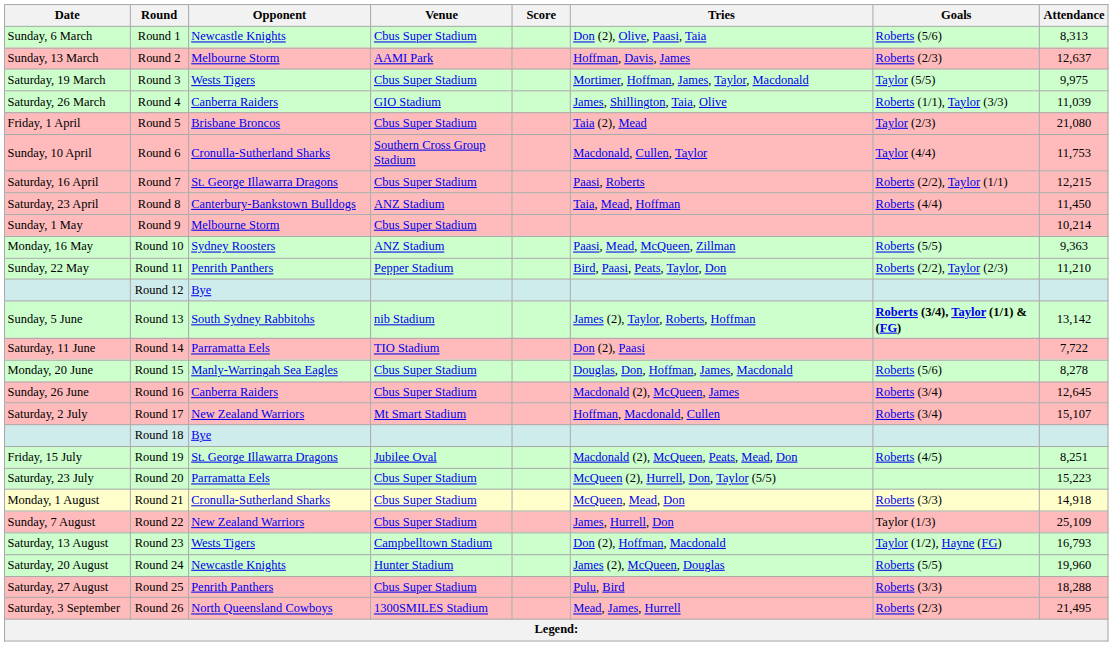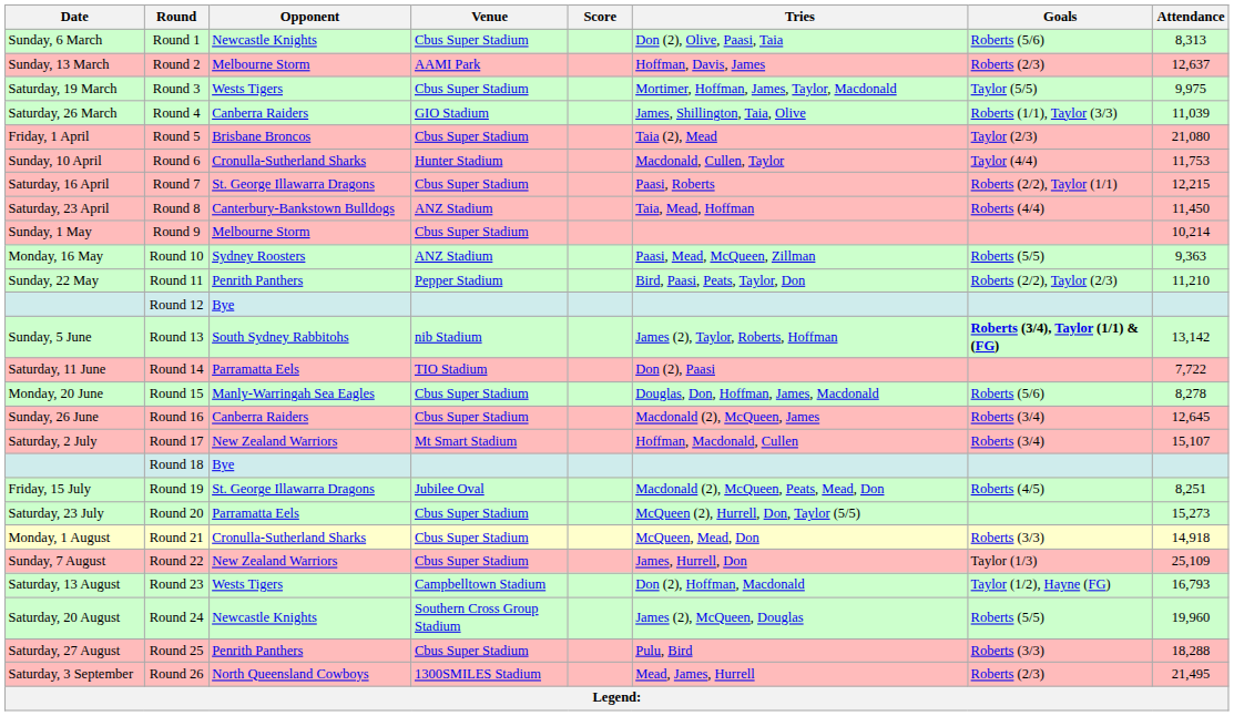Round 6 | Venue: Southern Cross Group Stadium -> Hunter Stadium
Round 20 | Attendance: 15,223 -> 15,273
Round 24 | Venue: Hunter Stadium -> Southern Cross Group Stadium
